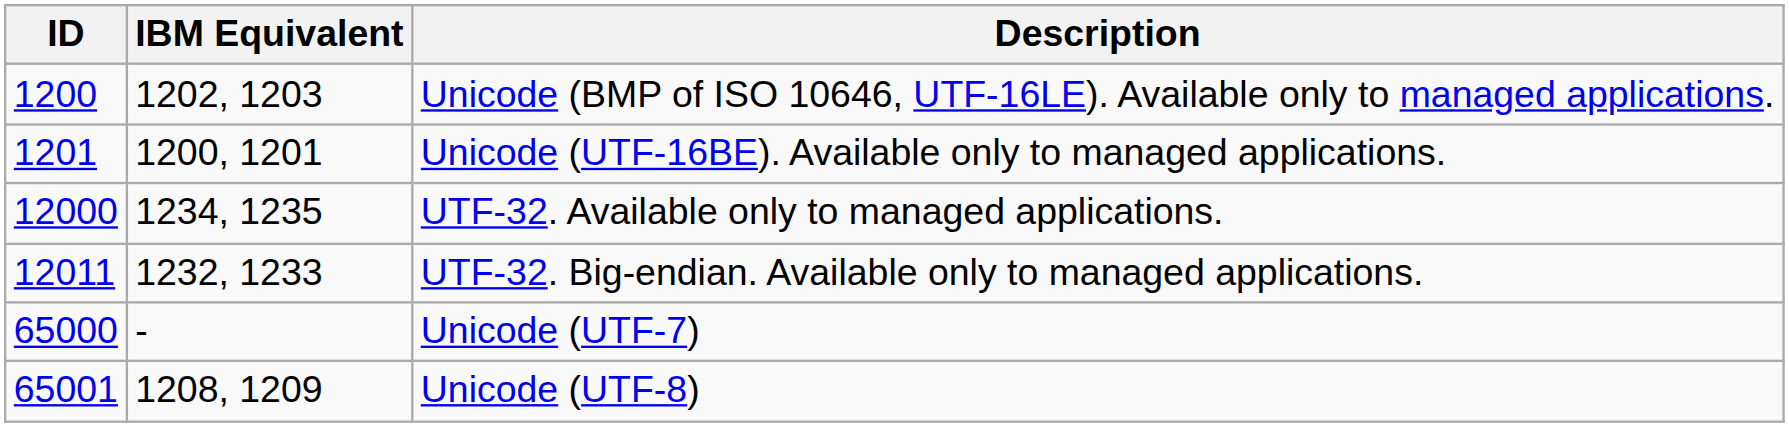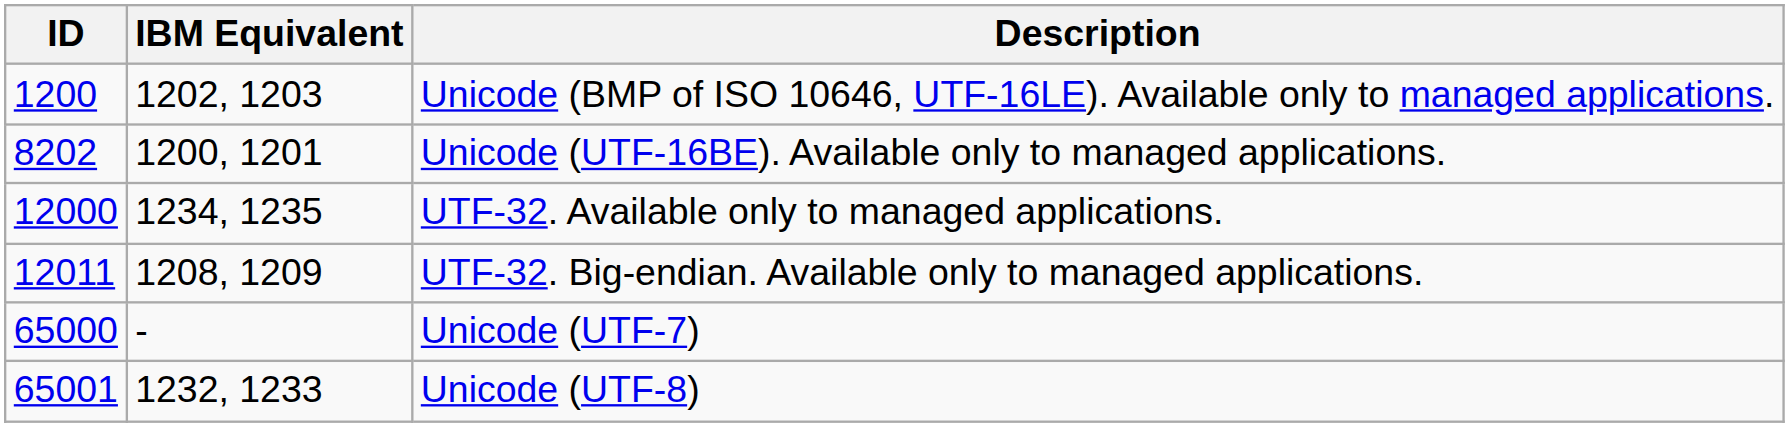Unicode (UTF-16BE). Available only to managed applications. | ID: 1201 -> 8202
UTF-32. Big-endian. Available only to managed applications. | IBM Equivalent: 1232, 1233 -> 1208, 1209
Unicode (UTF-8) | IBM Equivalent: 1208, 1209 -> 1232, 1233
